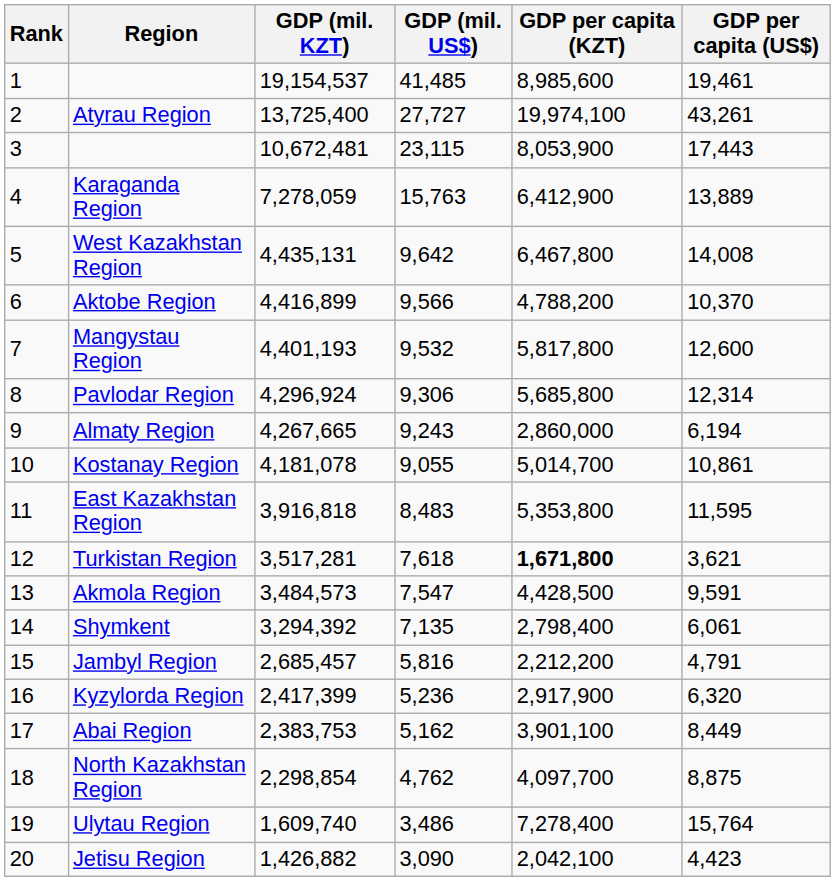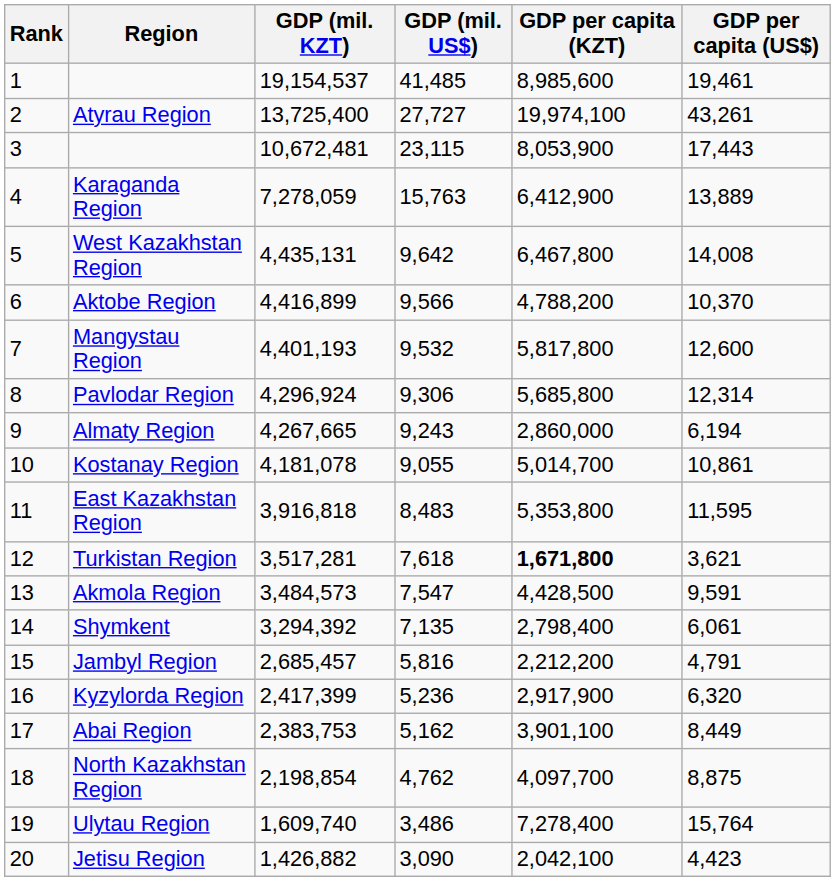North Kazakhstan Region | GDP (mil. KZT): 2,298,854 -> 2,198,854
